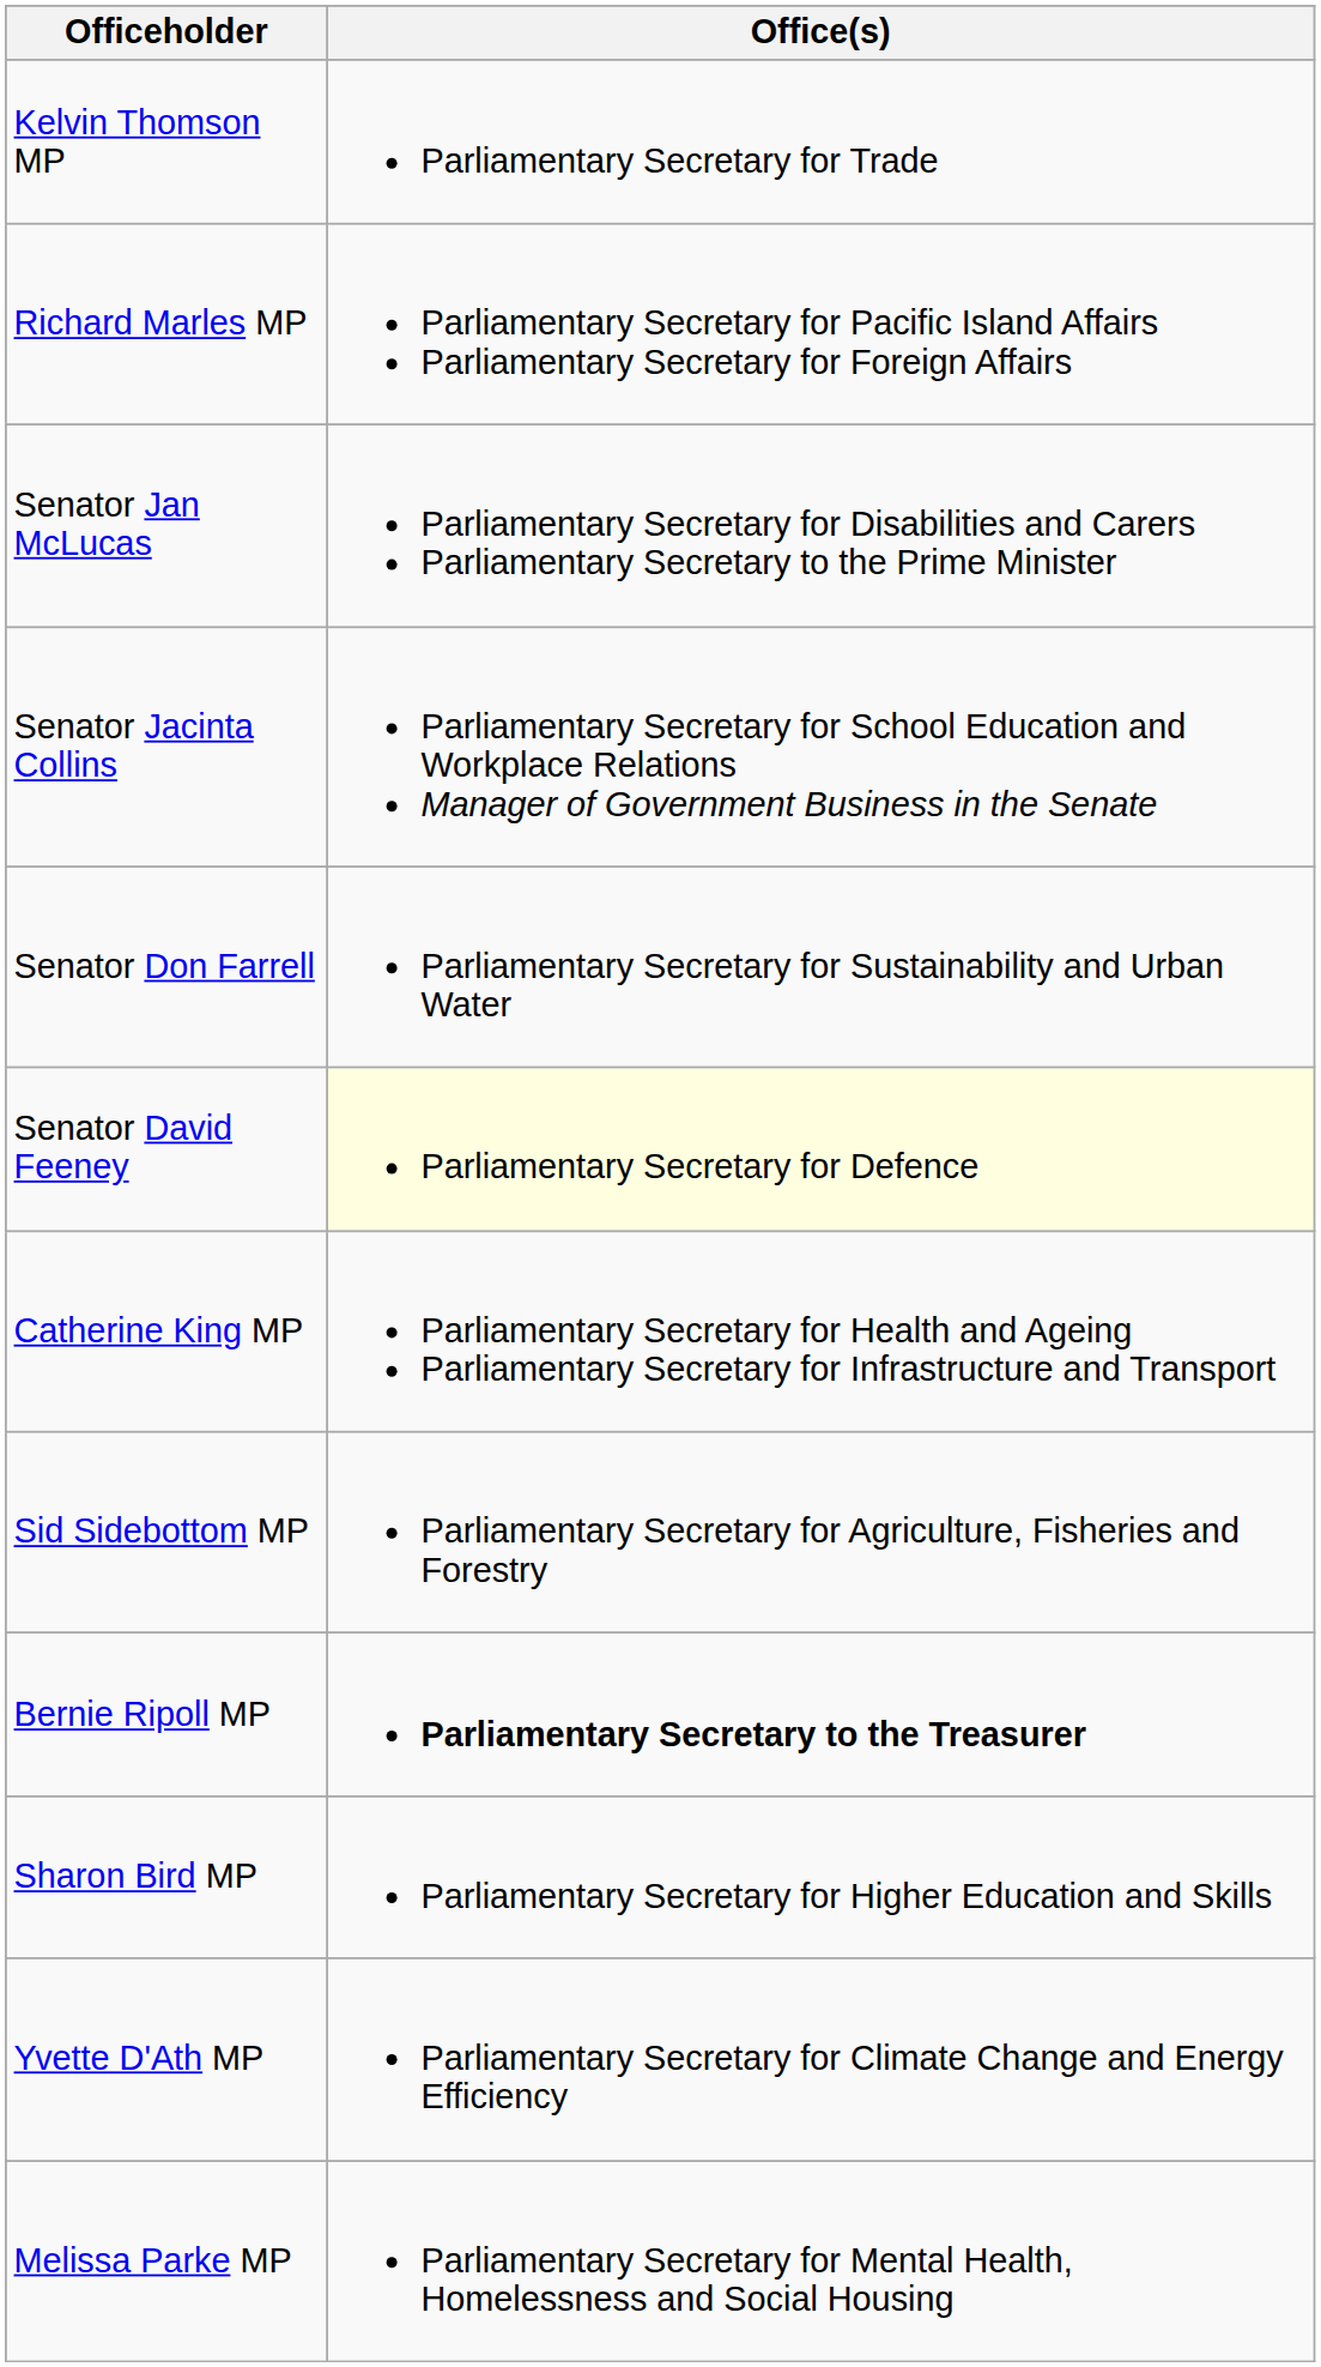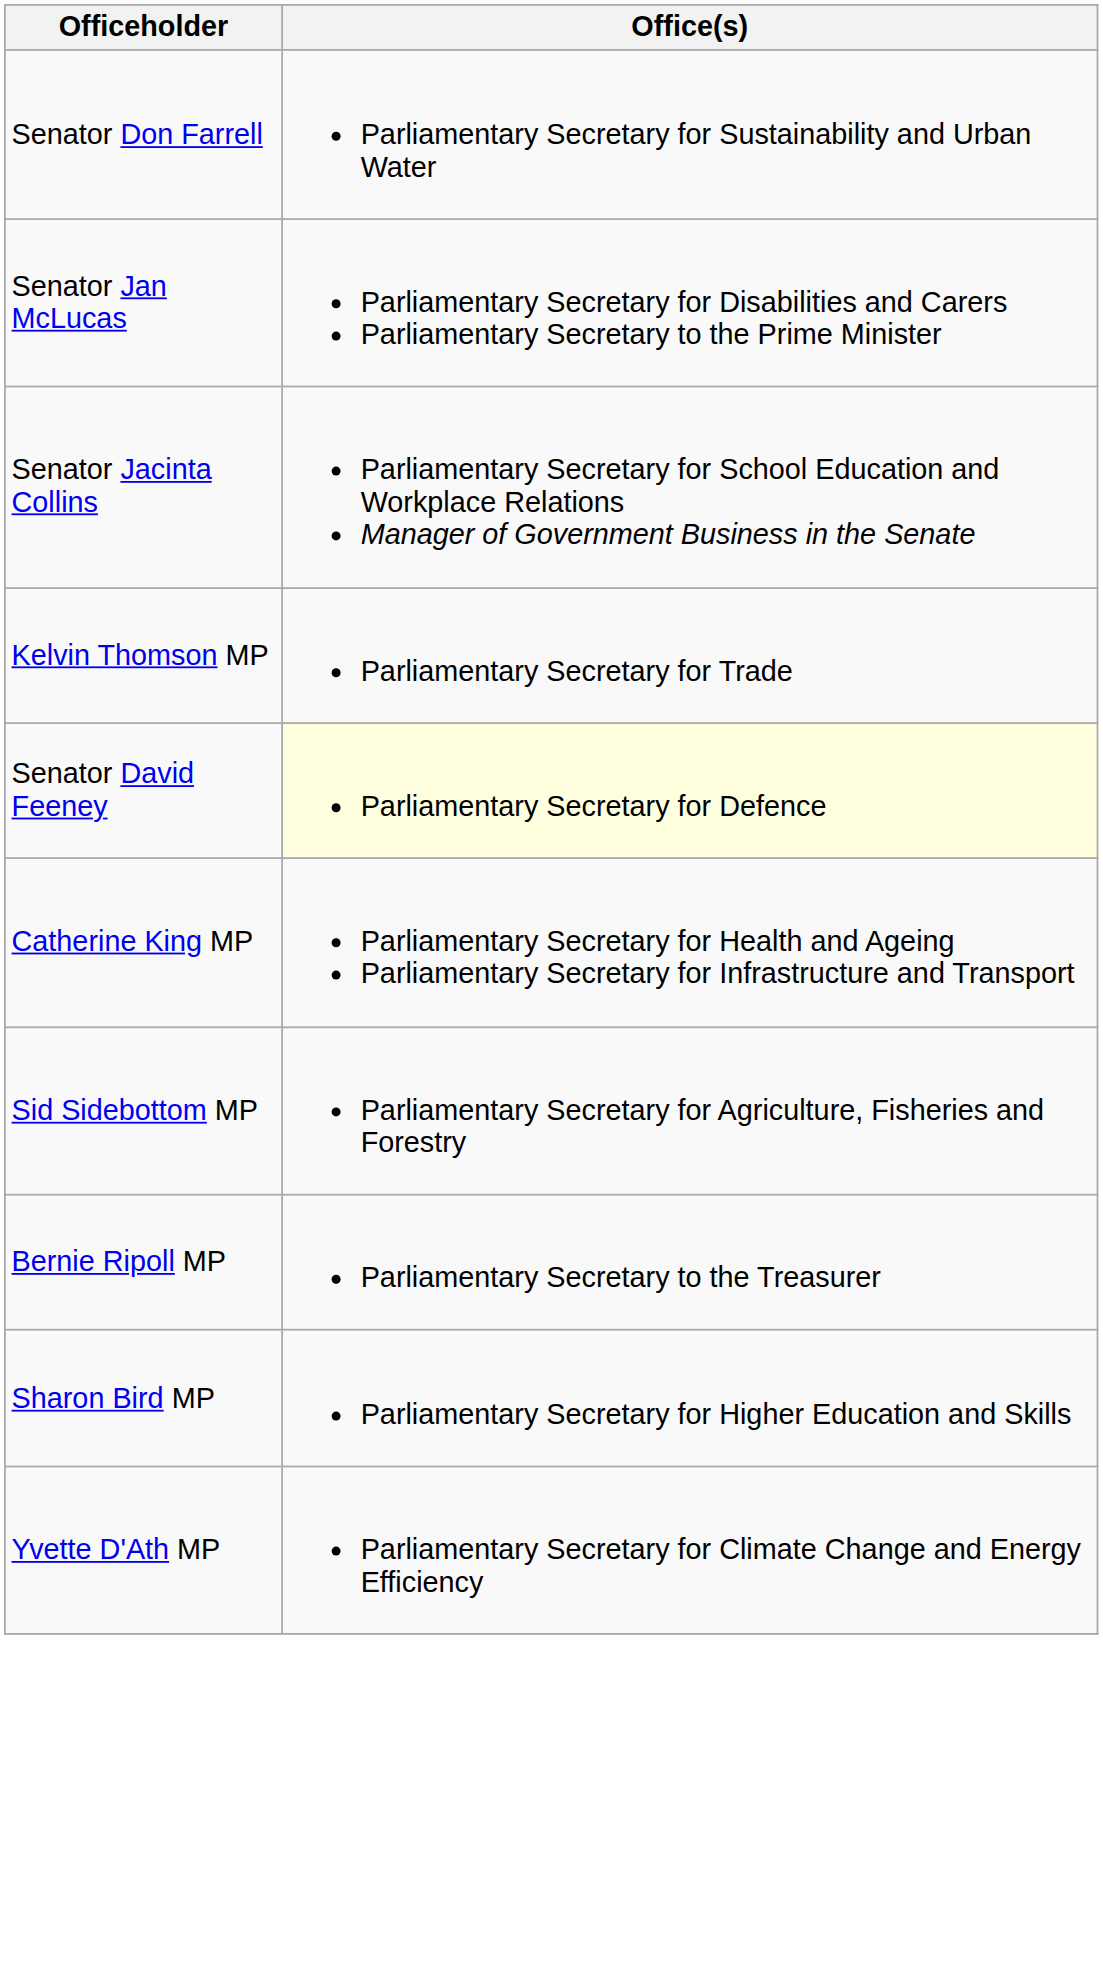rows swapped: Kelvin Thomson MP <-> Senator Don Farrell
- row: Richard Marles MP | Parliamentary Secretary for Pacific Island Affairs Parliamentary Secretary for Foreign Affairs
Bernie Ripoll MP | Office(s): bold -> normal
- row: Melissa Parke MP | Parliamentary Secretary for Mental Health, Homelessness and Social Housing
